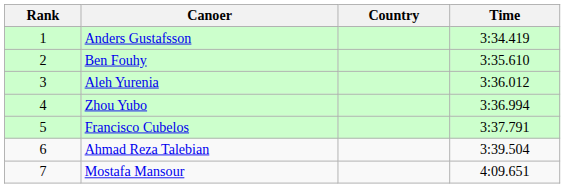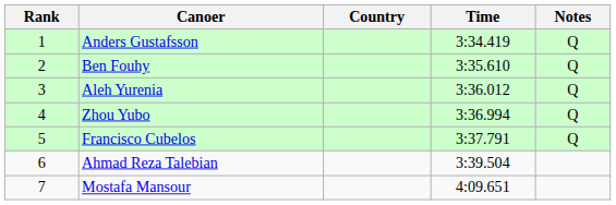+ column: Notes | Q | Q | Q | Q | Q
